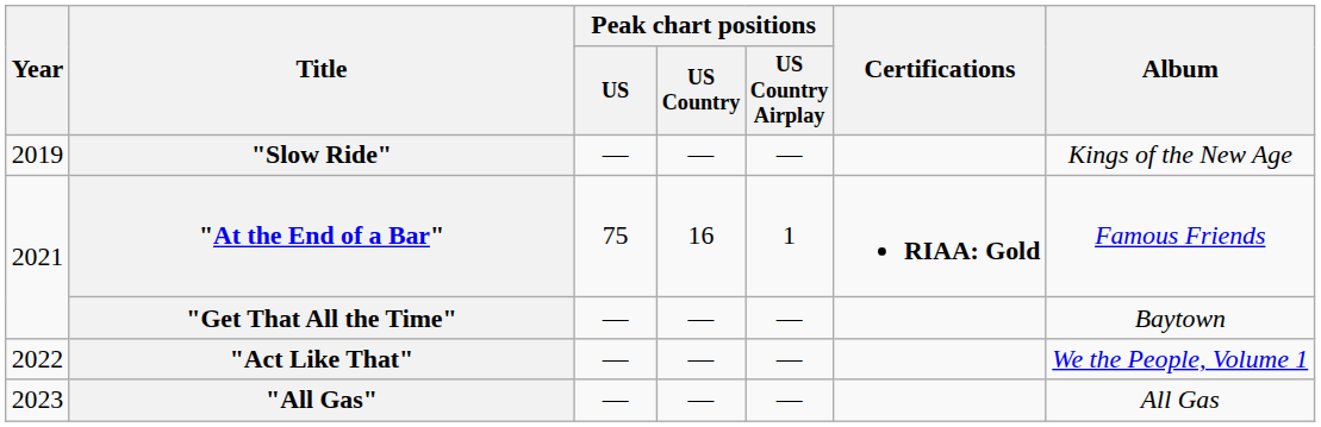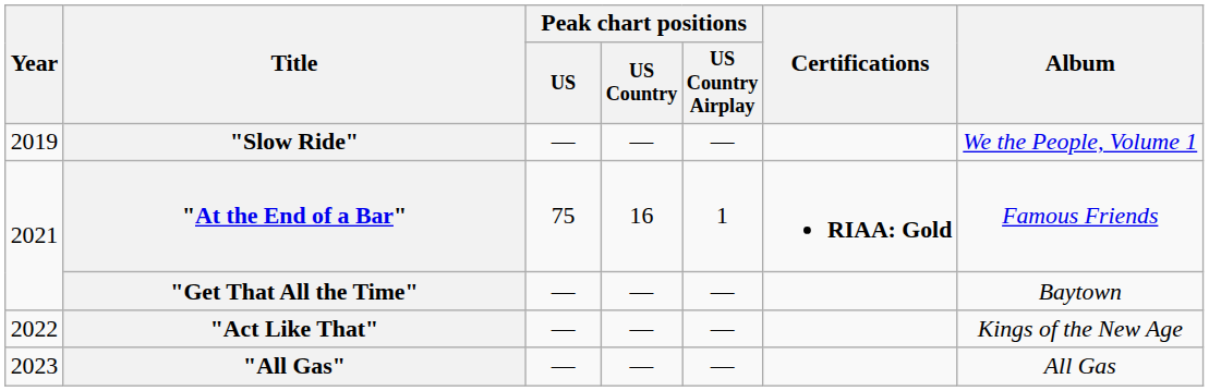"Slow Ride" | Album: Kings of the New Age -> We the People, Volume 1
"Act Like That" | Album: We the People, Volume 1 -> Kings of the New Age
